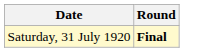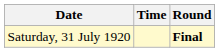+ column: Time
